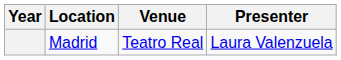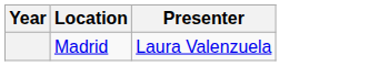- column: Venue | Teatro Real
